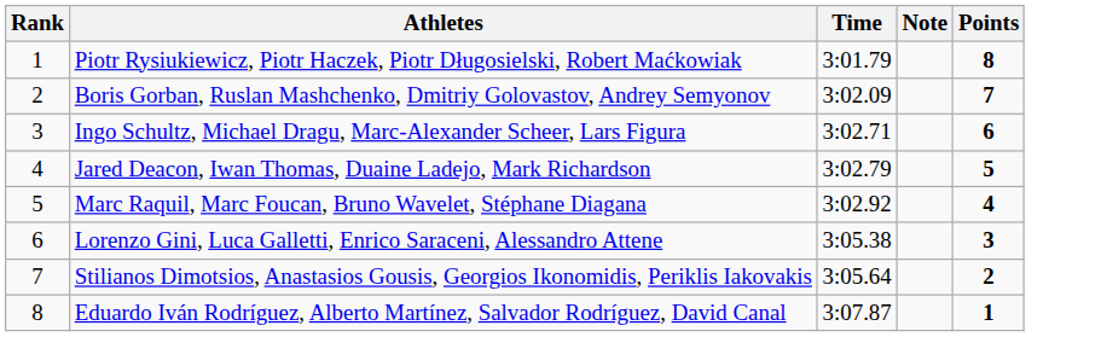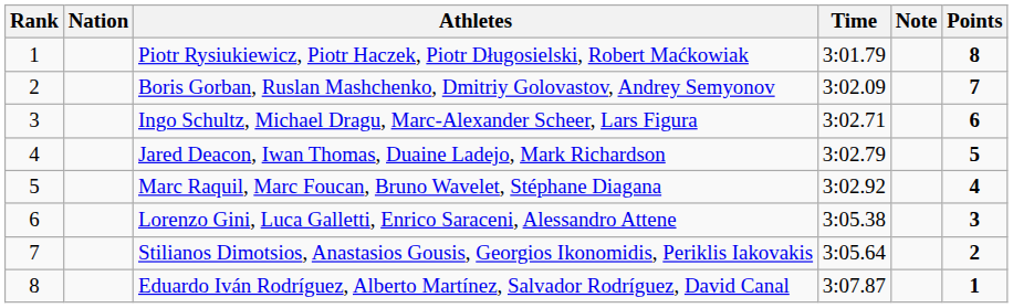+ column: Nation
